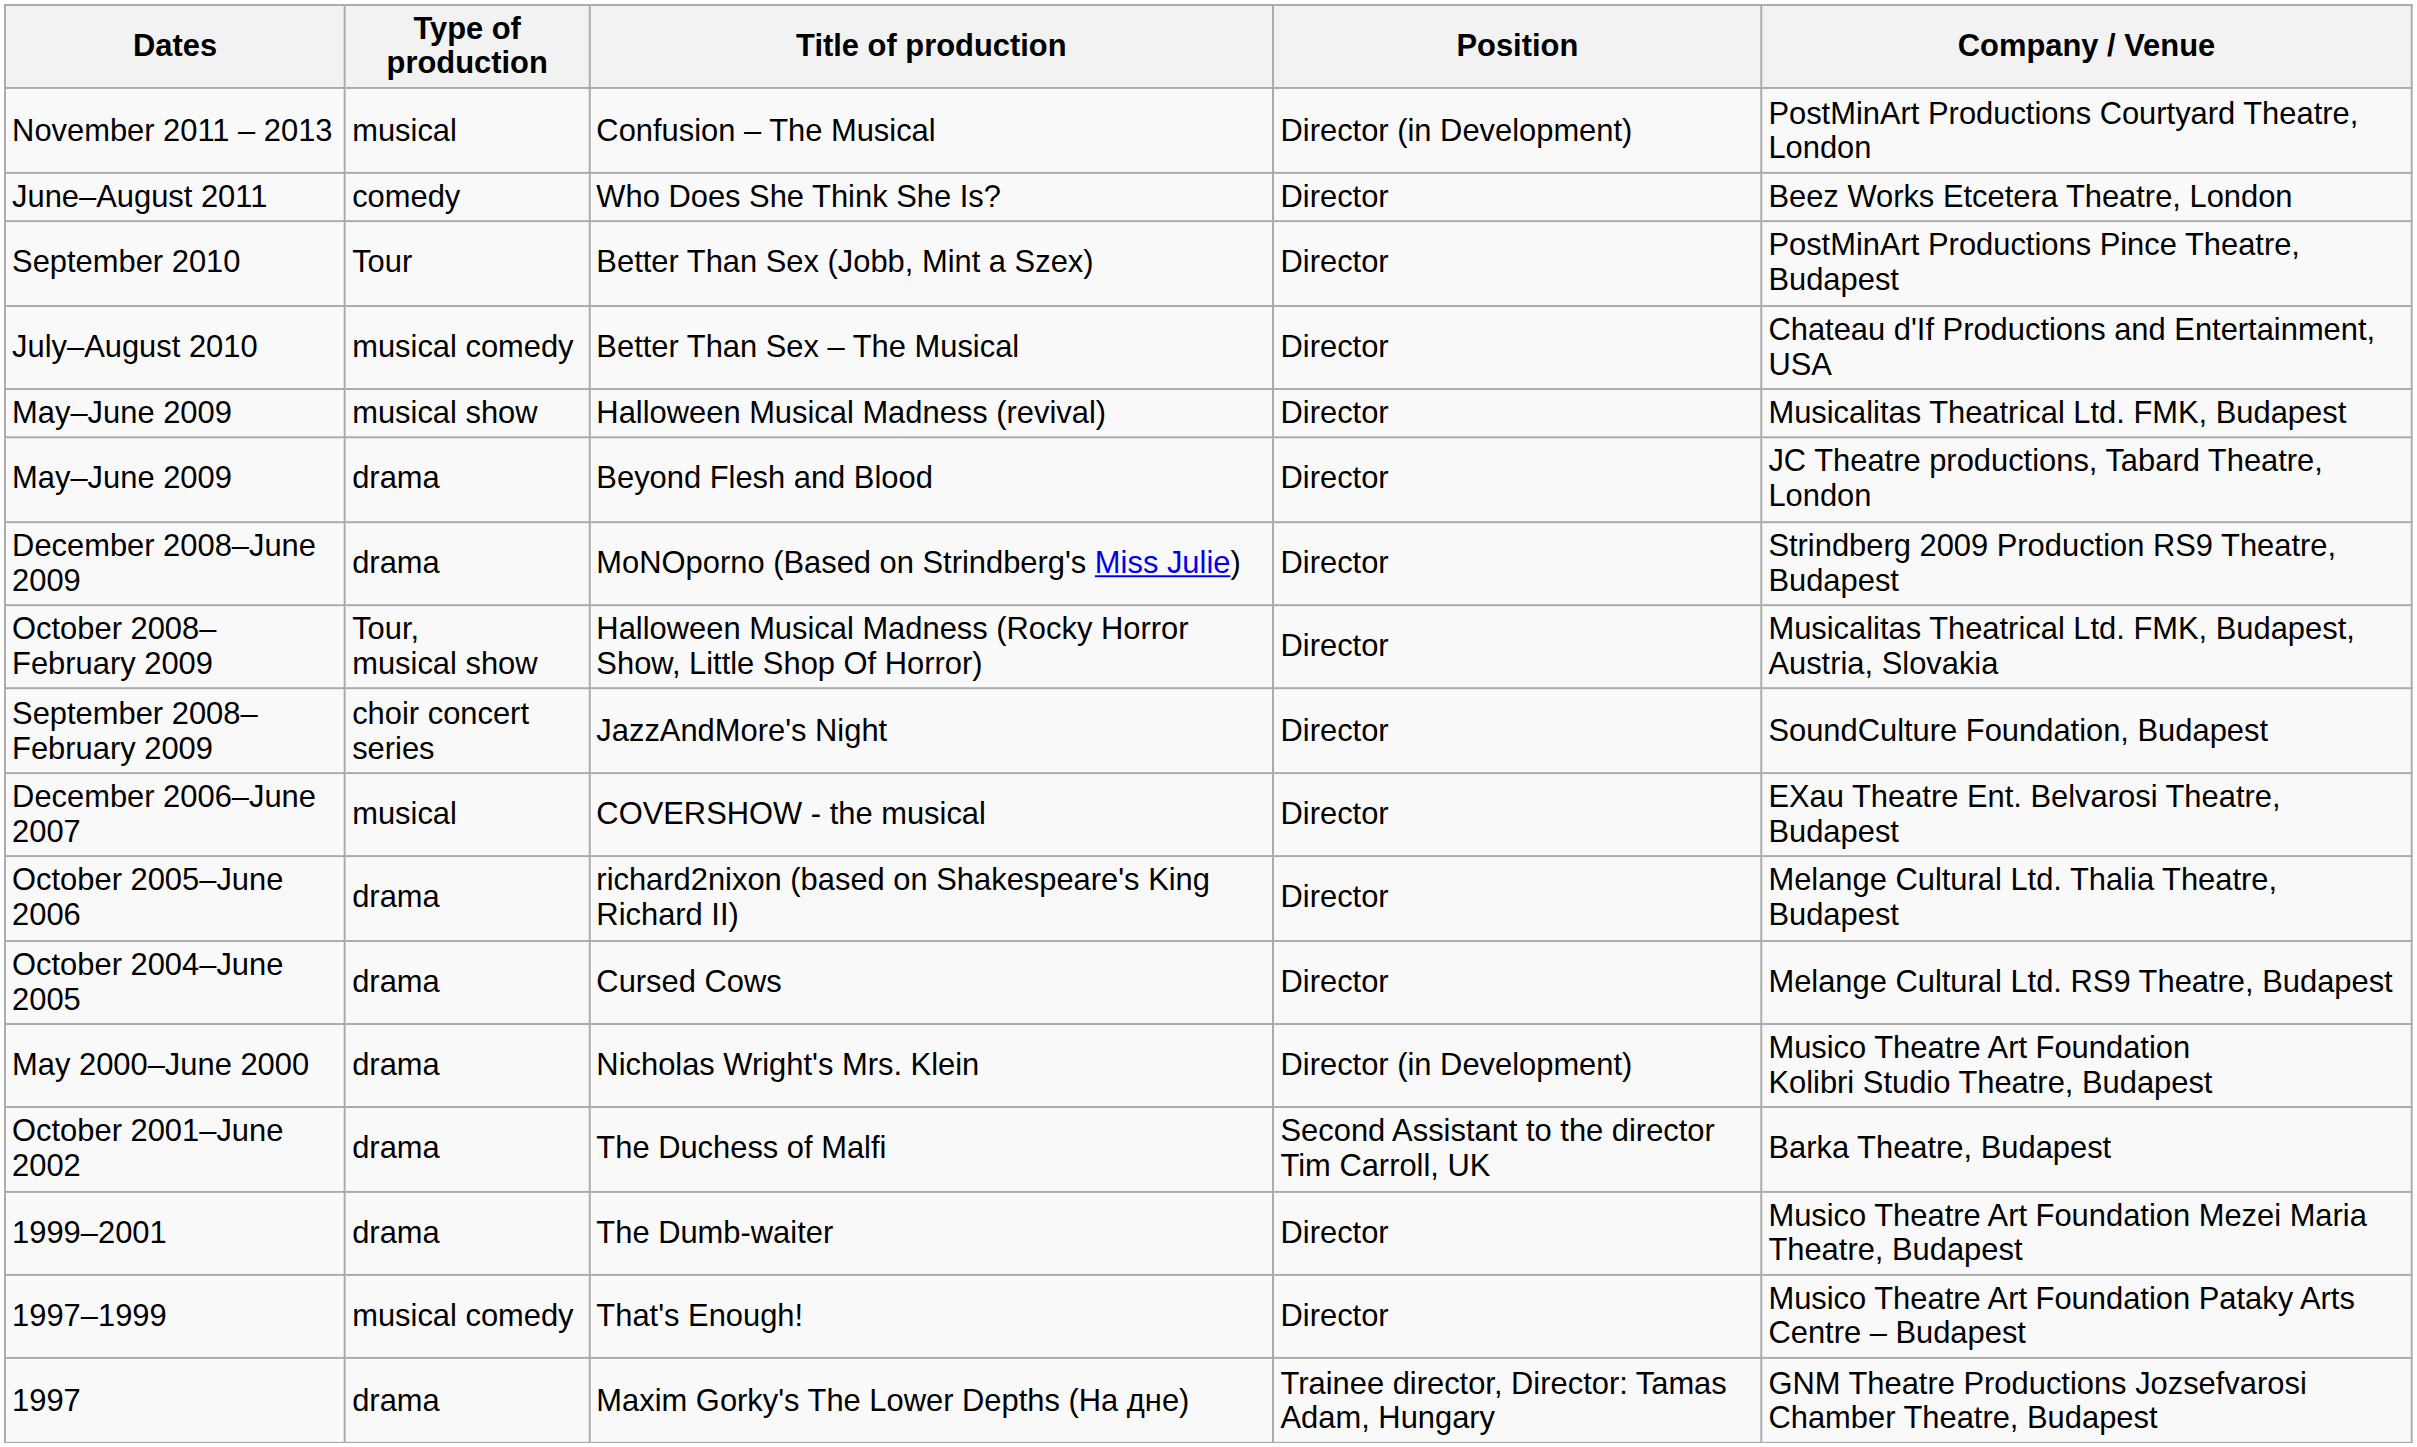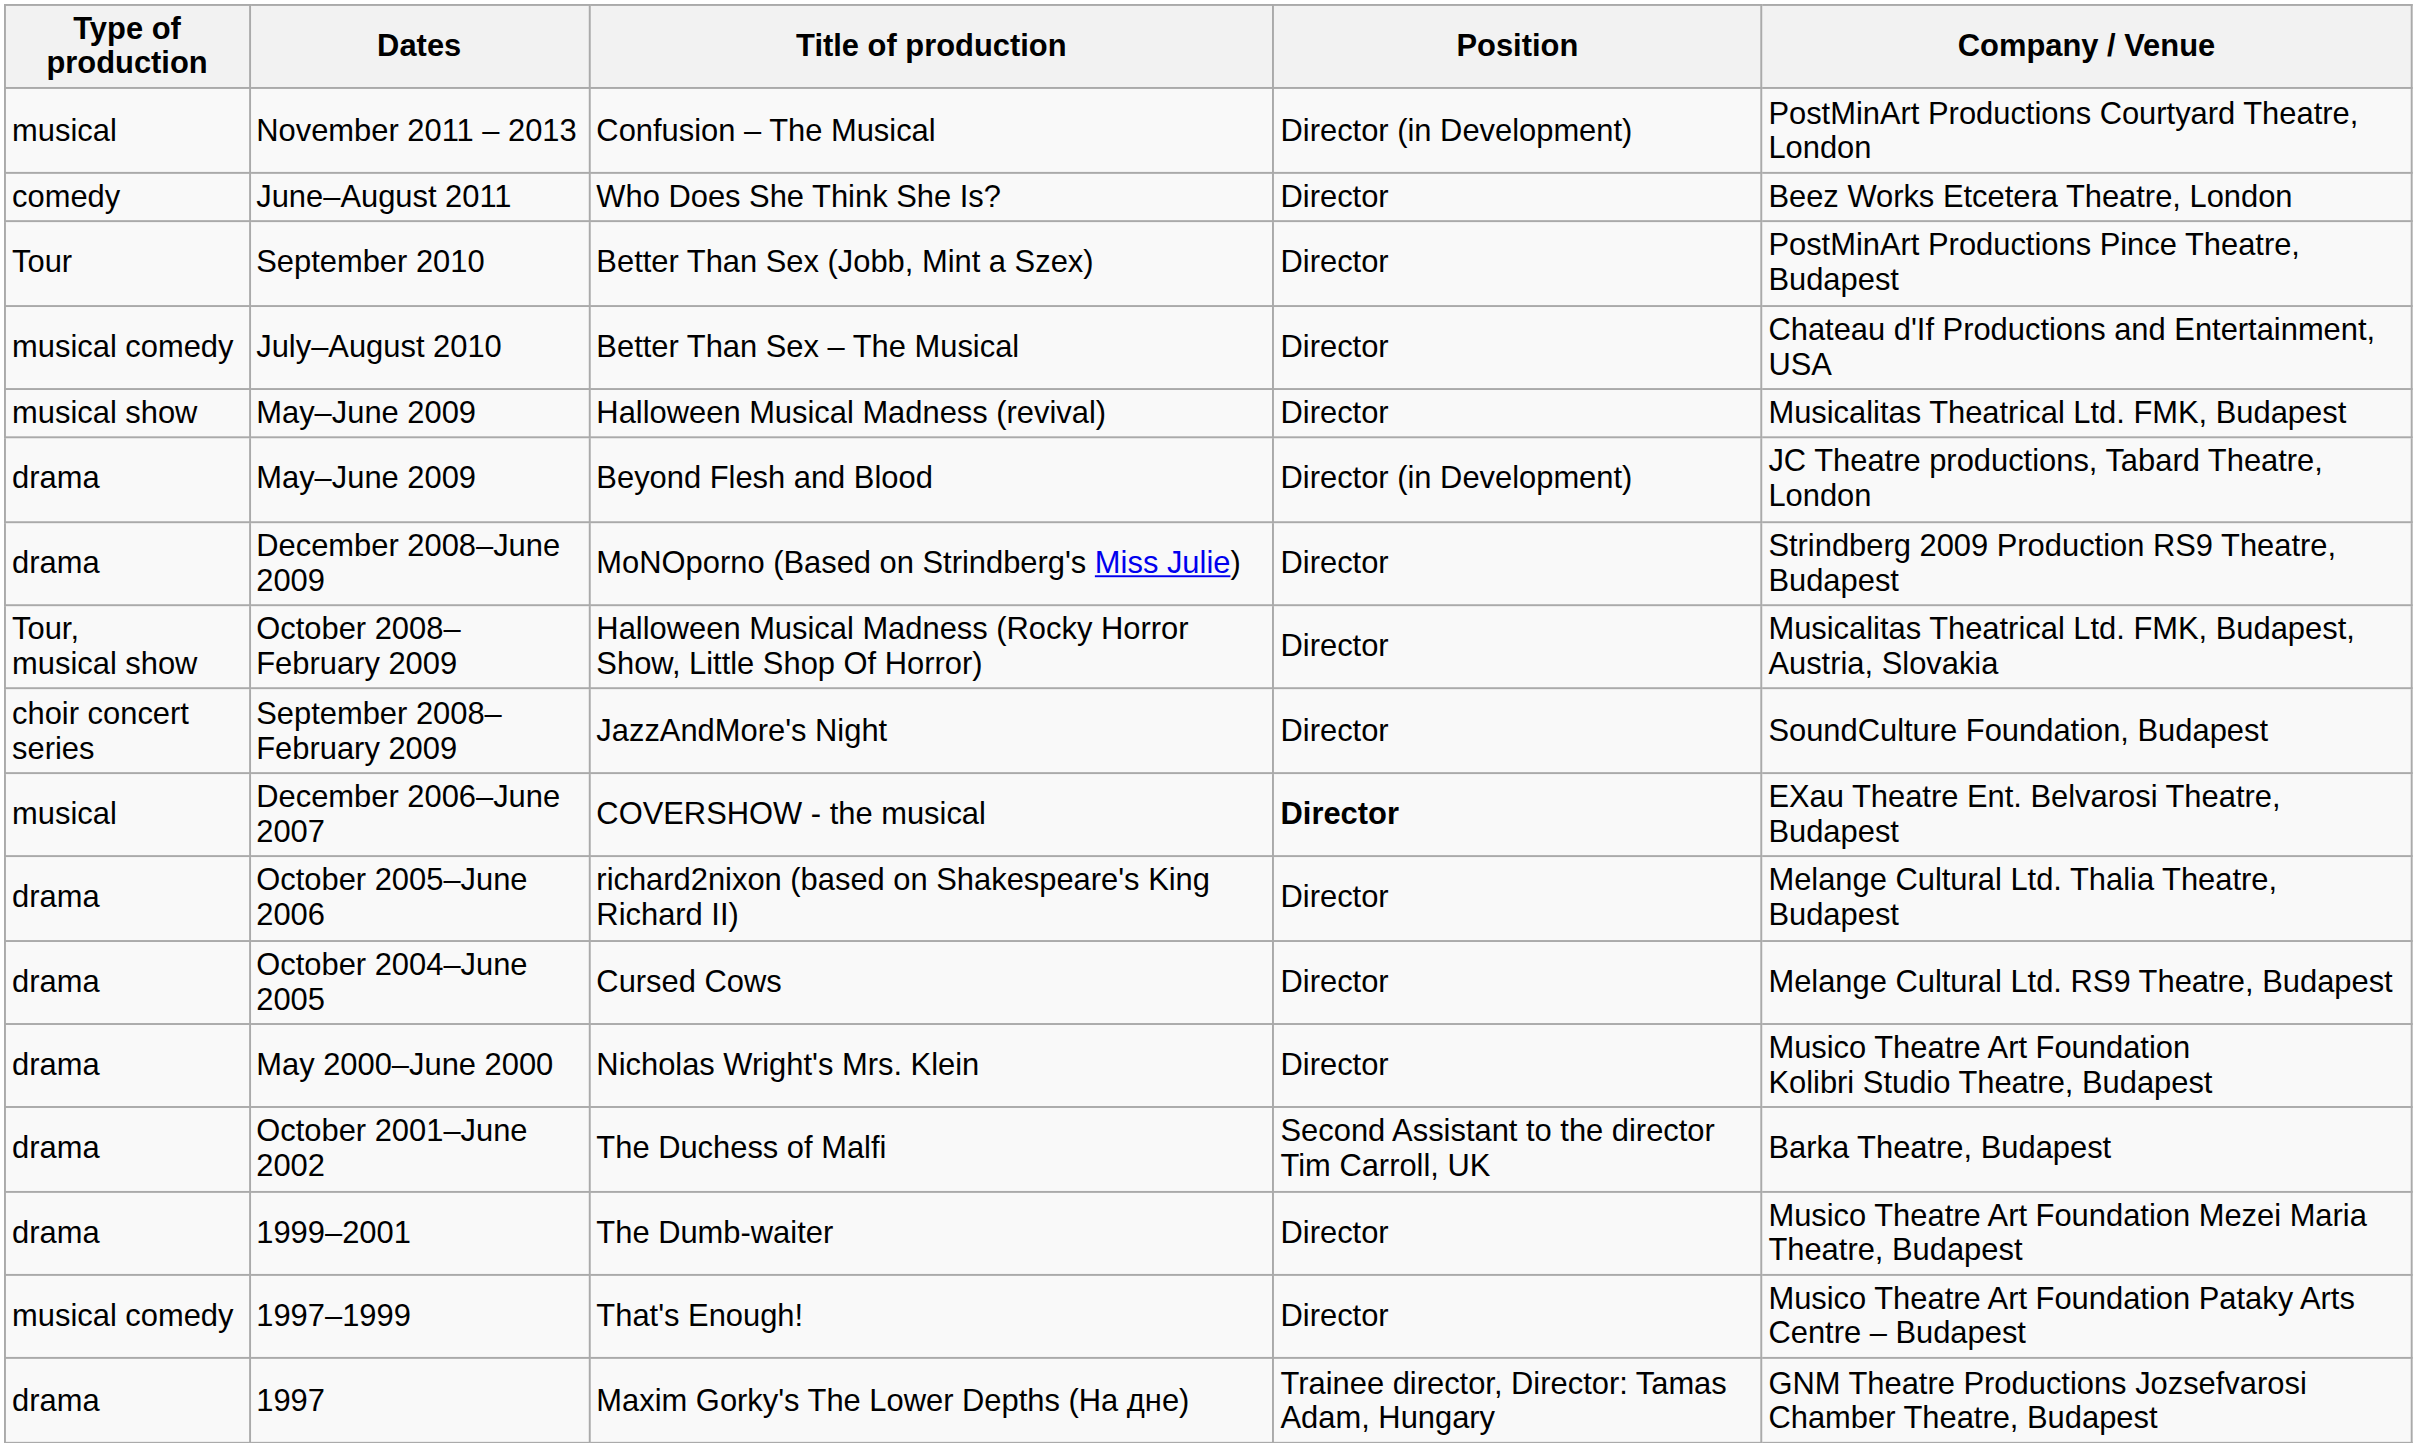columns swapped: Dates <-> Type of production
Beyond Flesh and Blood | Position: Director -> Director (in Development)
COVERSHOW - the musical | Position: normal -> bold
Nicholas Wright's Mrs. Klein | Position: Director (in Development) -> Director
